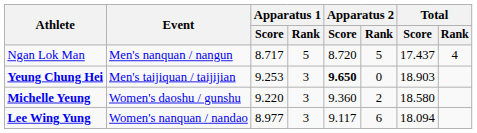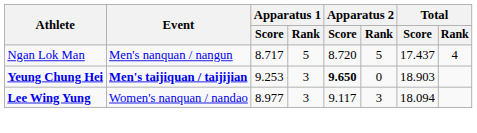Yeung Chung Hei | Event: normal -> bold
- row: Michelle Yeung | Women's daoshu / gunshu | 9.220 | 3 | 9.360 | 2 | 18.580
Lee Wing Yung | Apparatus 2 / Rank: 6 -> 3
